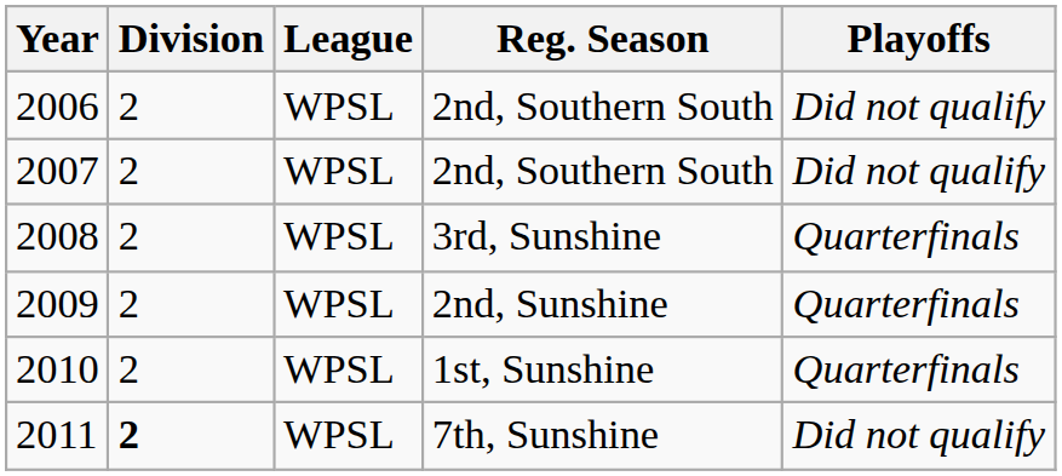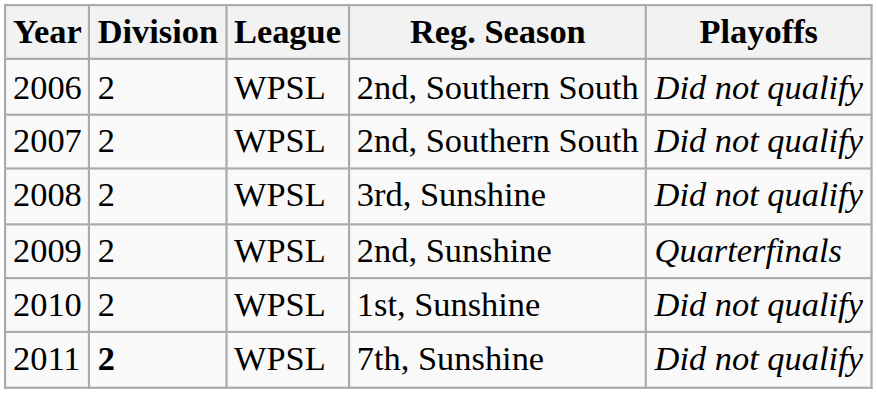2008 | Playoffs: Quarterfinals -> Did not qualify
2010 | Playoffs: Quarterfinals -> Did not qualify
